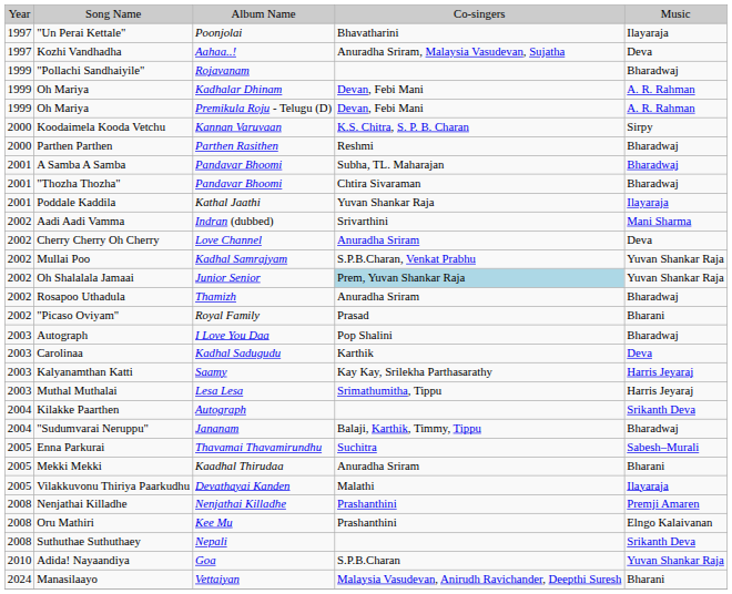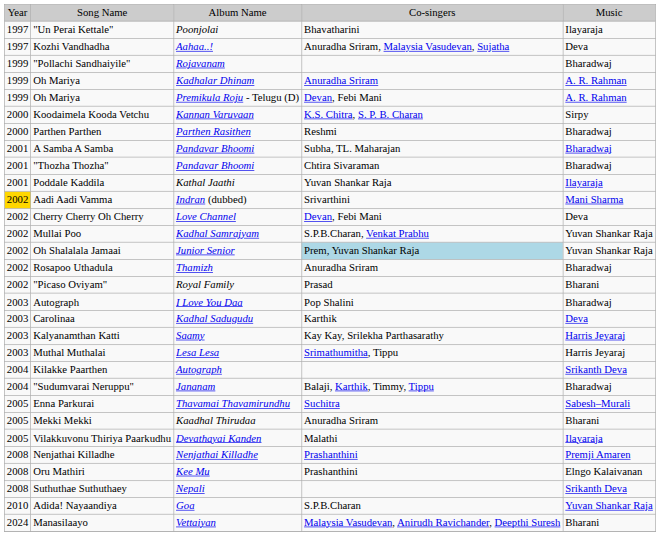Oh Mariya / Kadhalar Dhinam | column 4: Devan, Febi Mani -> Anuradha Sriram
Aadi Aadi Vamma | column 1: no background -> gold background
Cherry Cherry Oh Cherry | column 4: Anuradha Sriram -> Devan, Febi Mani
